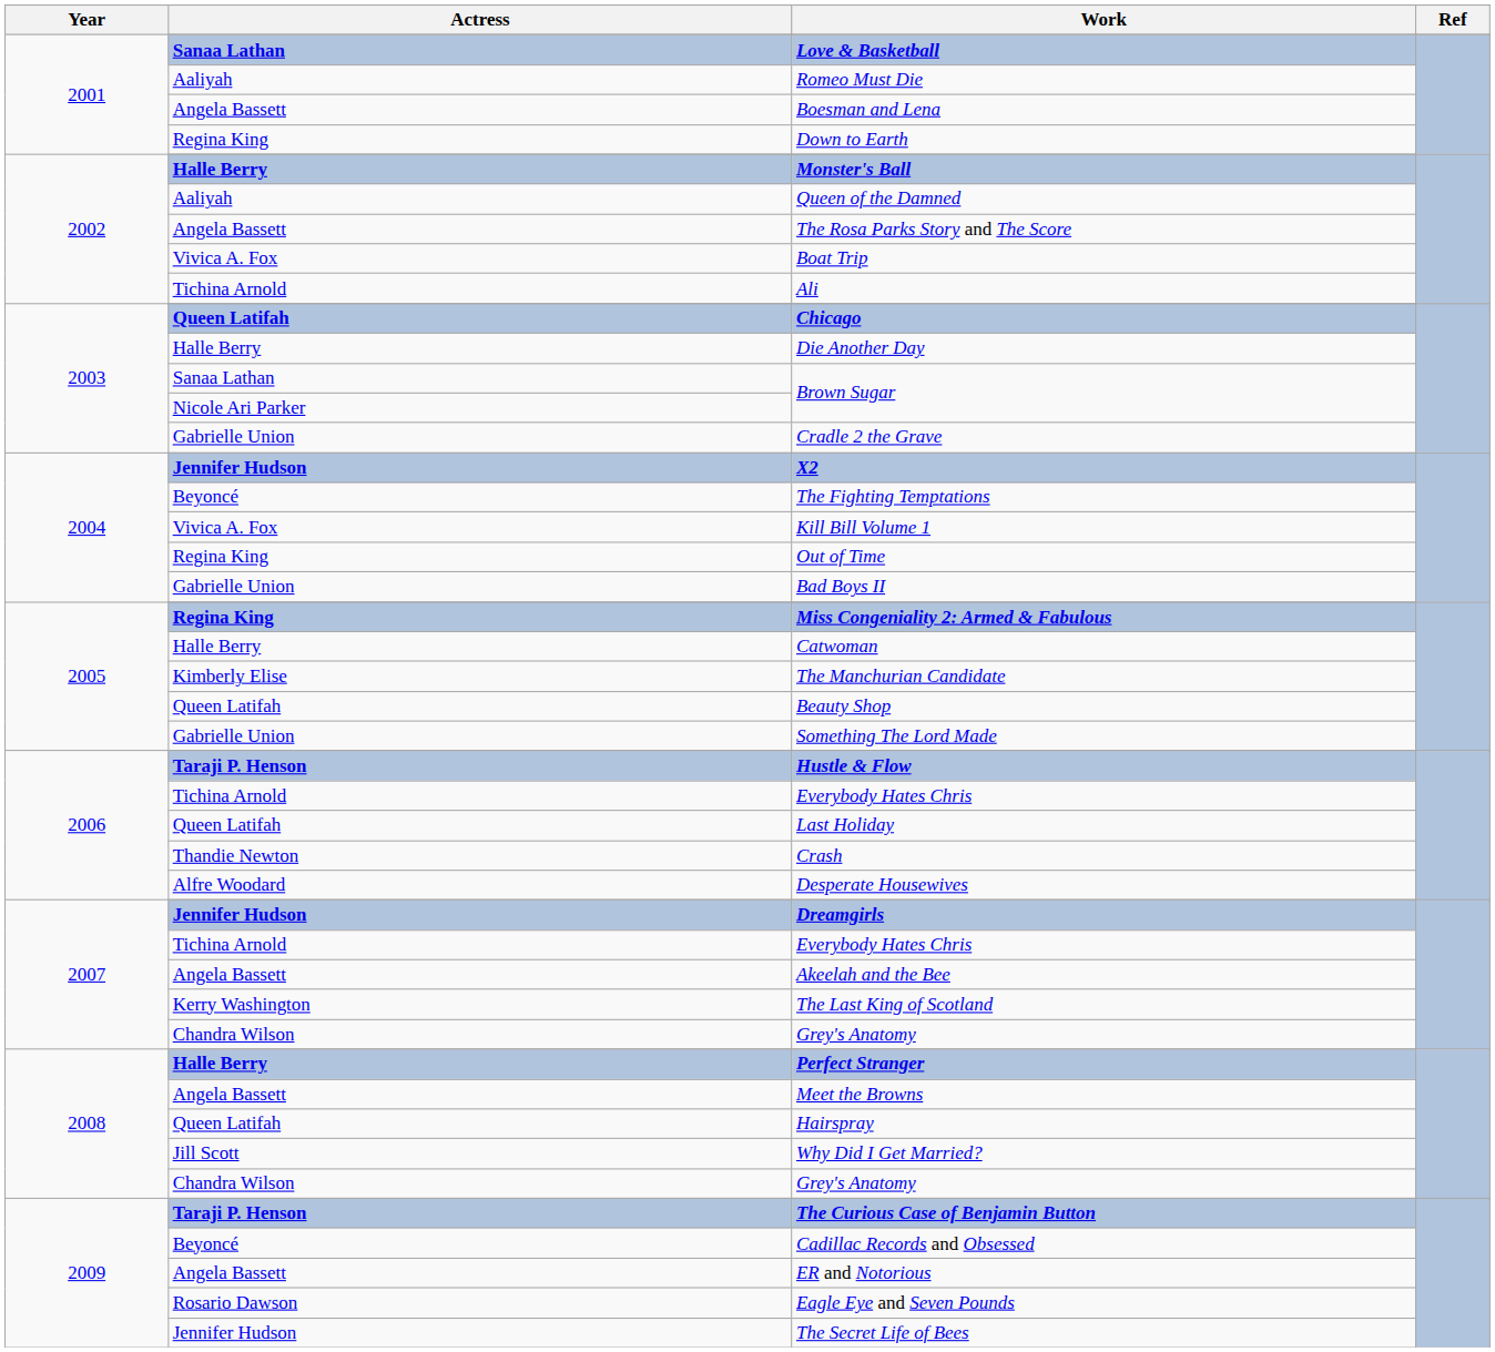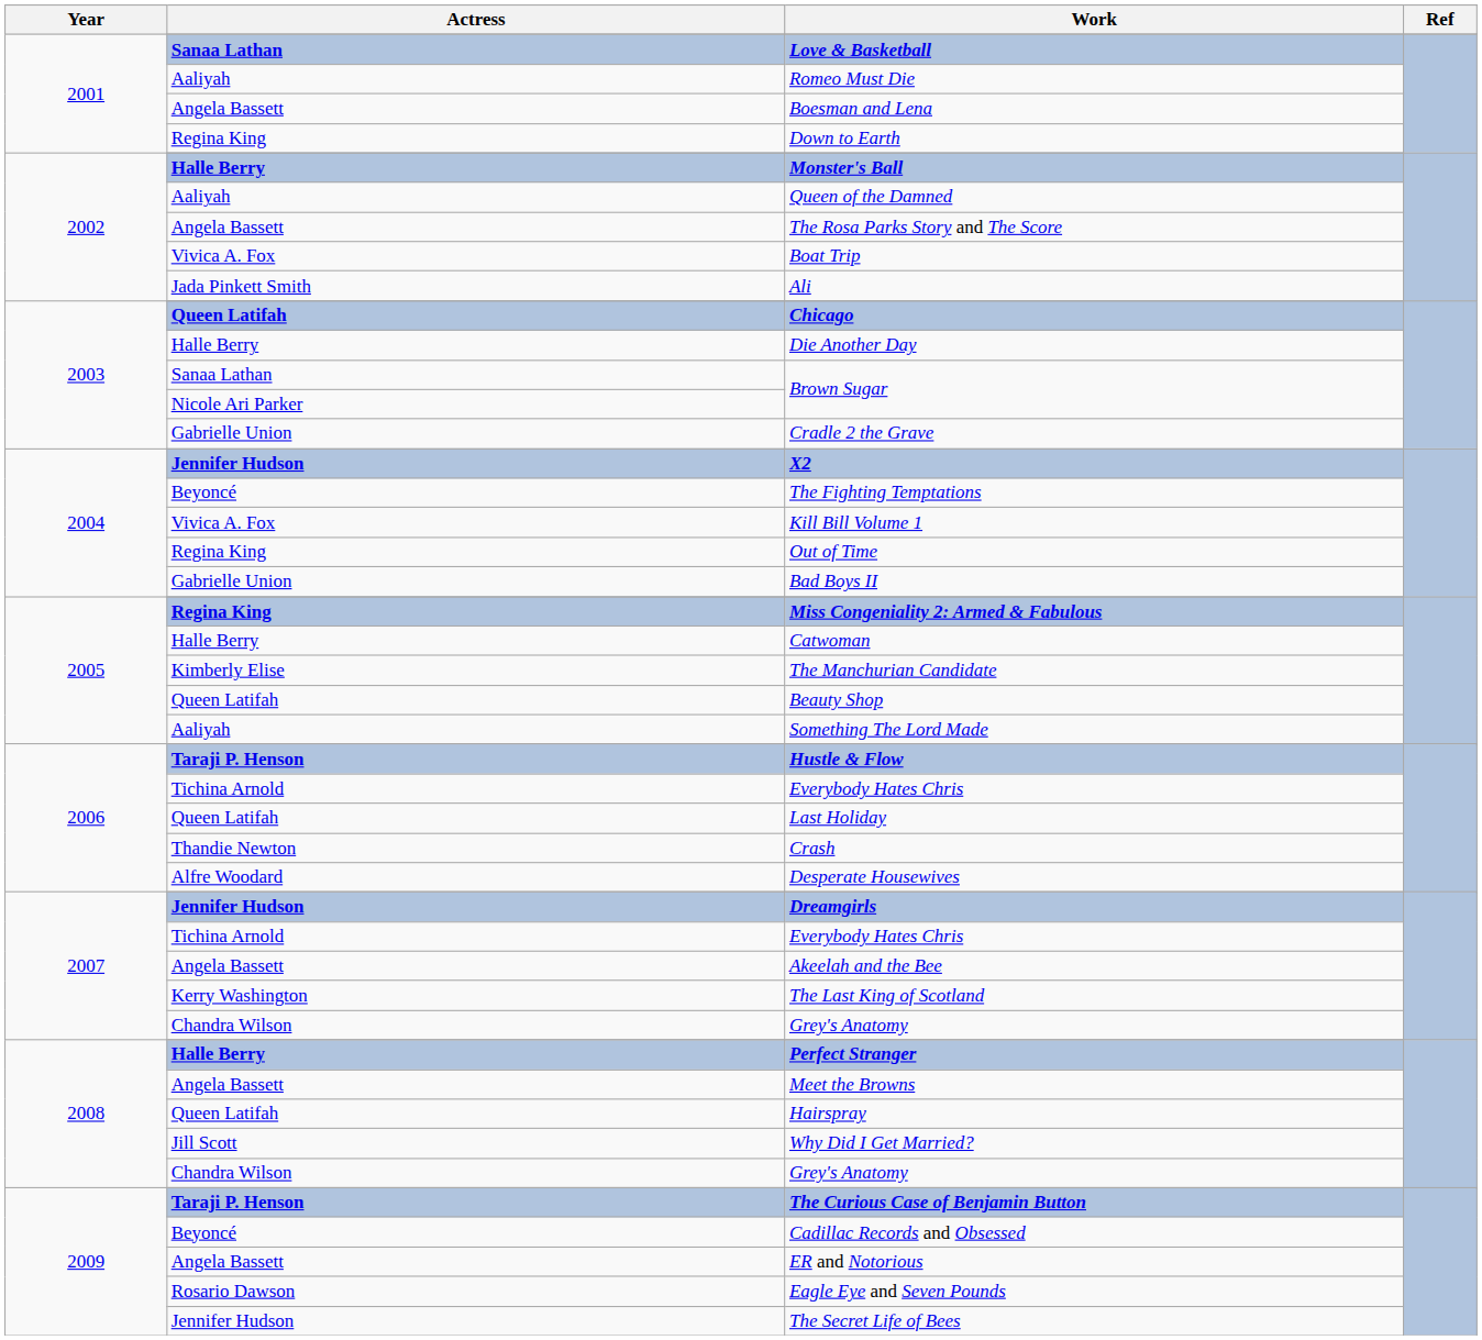Ali | Actress: Tichina Arnold -> Jada Pinkett Smith
Something The Lord Made | Actress: Gabrielle Union -> Aaliyah
